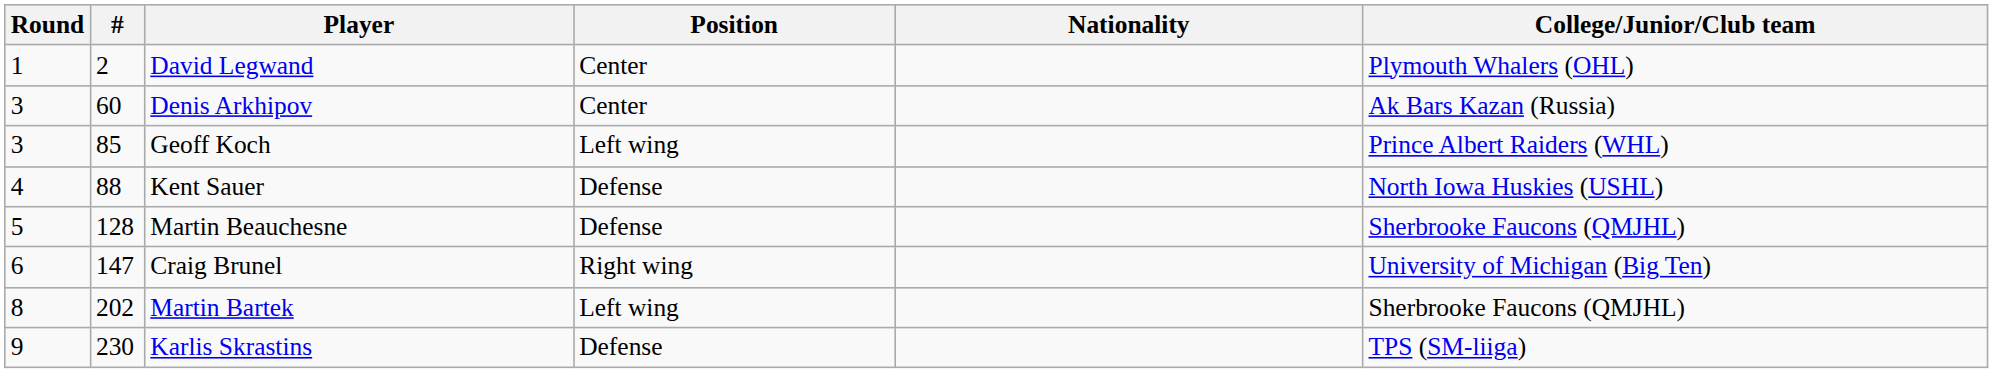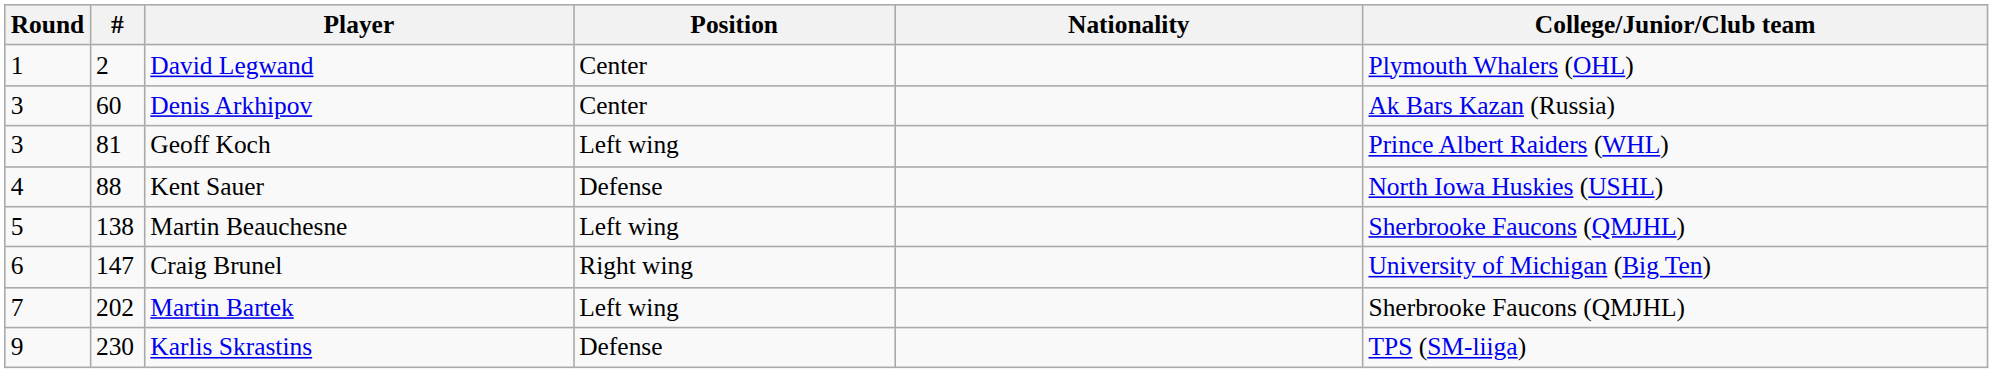Geoff Koch | #: 85 -> 81
Martin Beauchesne | #: 128 -> 138
Martin Beauchesne | Position: Defense -> Left wing
Martin Bartek | Round: 8 -> 7
